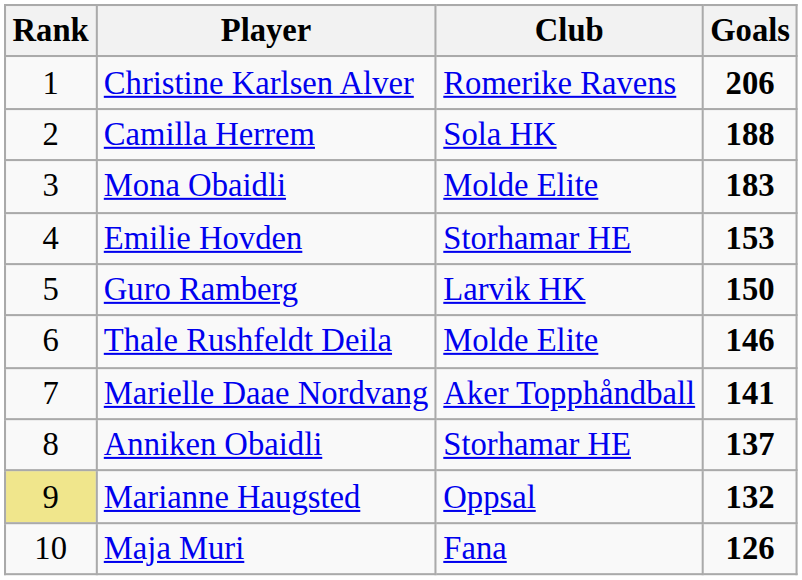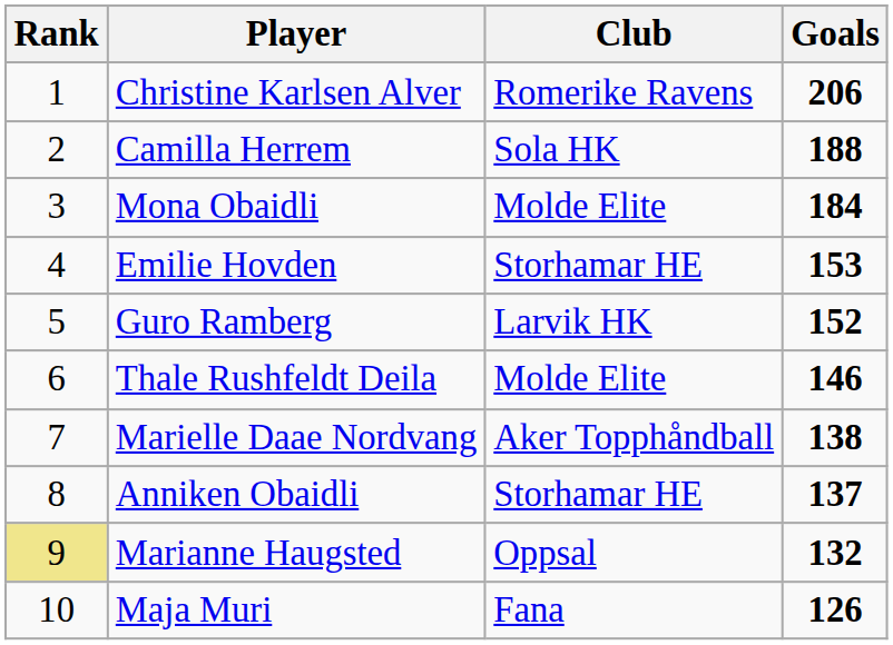Mona Obaidli | Goals: 183 -> 184
Guro Ramberg | Goals: 150 -> 152
Marielle Daae Nordvang | Goals: 141 -> 138
